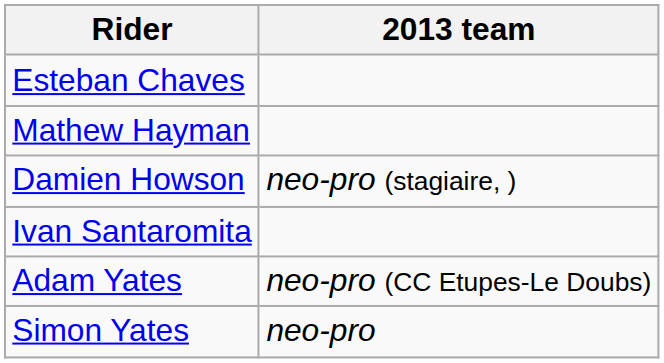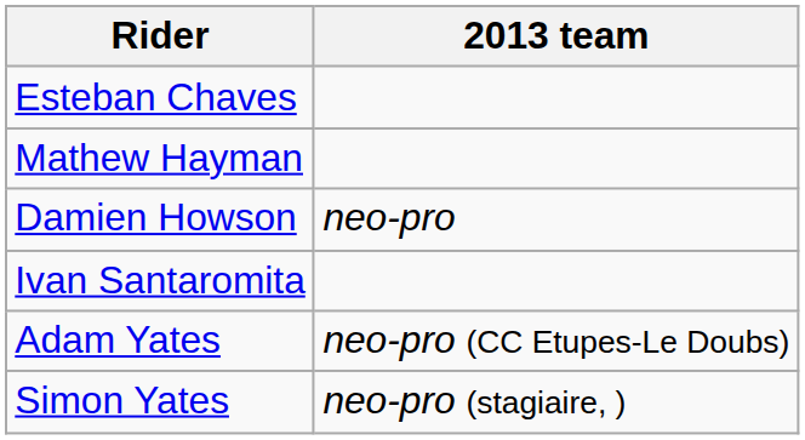Damien Howson | 2013 team: neo-pro (stagiaire, ) -> neo-pro
Simon Yates | 2013 team: neo-pro -> neo-pro (stagiaire, )
